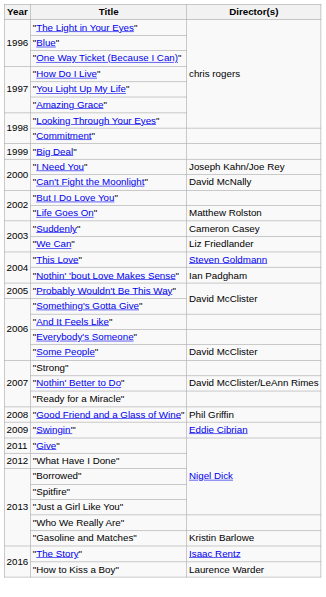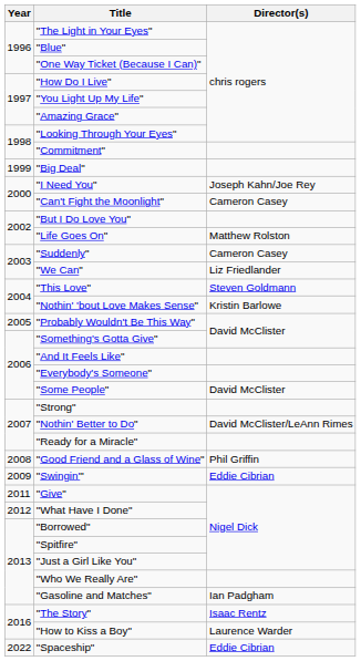"Can't Fight the Moonlight" | Director(s): David McNally -> Cameron Casey
"Nothin' 'bout Love Makes Sense" | Director(s): Ian Padgham -> Kristin Barlowe
"Gasoline and Matches" | Director(s): Kristin Barlowe -> Ian Padgham
+ row: 2022 | "Spaceship" | Eddie Cibrian
